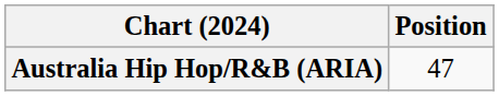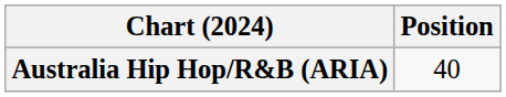Australia Hip Hop/R&B (ARIA) | Position: 47 -> 40
